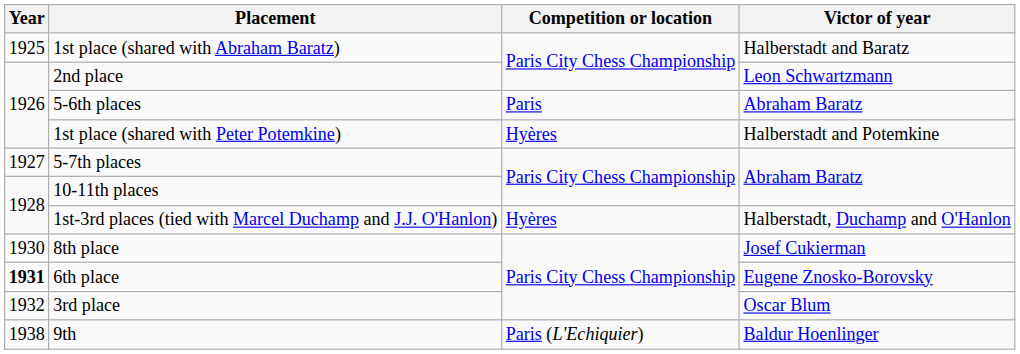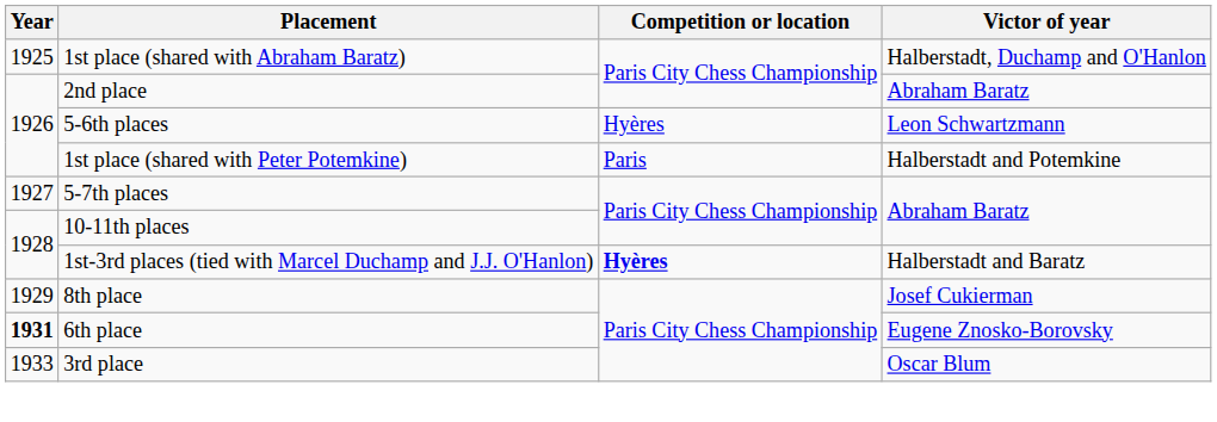1st place (shared with Abraham Baratz) | Victor of year: Halberstadt and Baratz -> Halberstadt, Duchamp and O'Hanlon
2nd place | Victor of year: Leon Schwartzmann -> Abraham Baratz
5-6th places | Competition or location: Paris -> Hyères
5-6th places | Victor of year: Abraham Baratz -> Leon Schwartzmann
1st place (shared with Peter Potemkine) | Competition or location: Hyères -> Paris
1st-3rd places (tied with Marcel Duchamp and J.J. O'Hanlon) | Competition or location: normal -> bold
1st-3rd places (tied with Marcel Duchamp and J.J. O'Hanlon) | Victor of year: Halberstadt, Duchamp and O'Hanlon -> Halberstadt and Baratz
8th place | Year: 1930 -> 1929
3rd place | Year: 1932 -> 1933
- row: 1938 | 9th | Paris (L'Echiquier) | Baldur Hoenlinger
